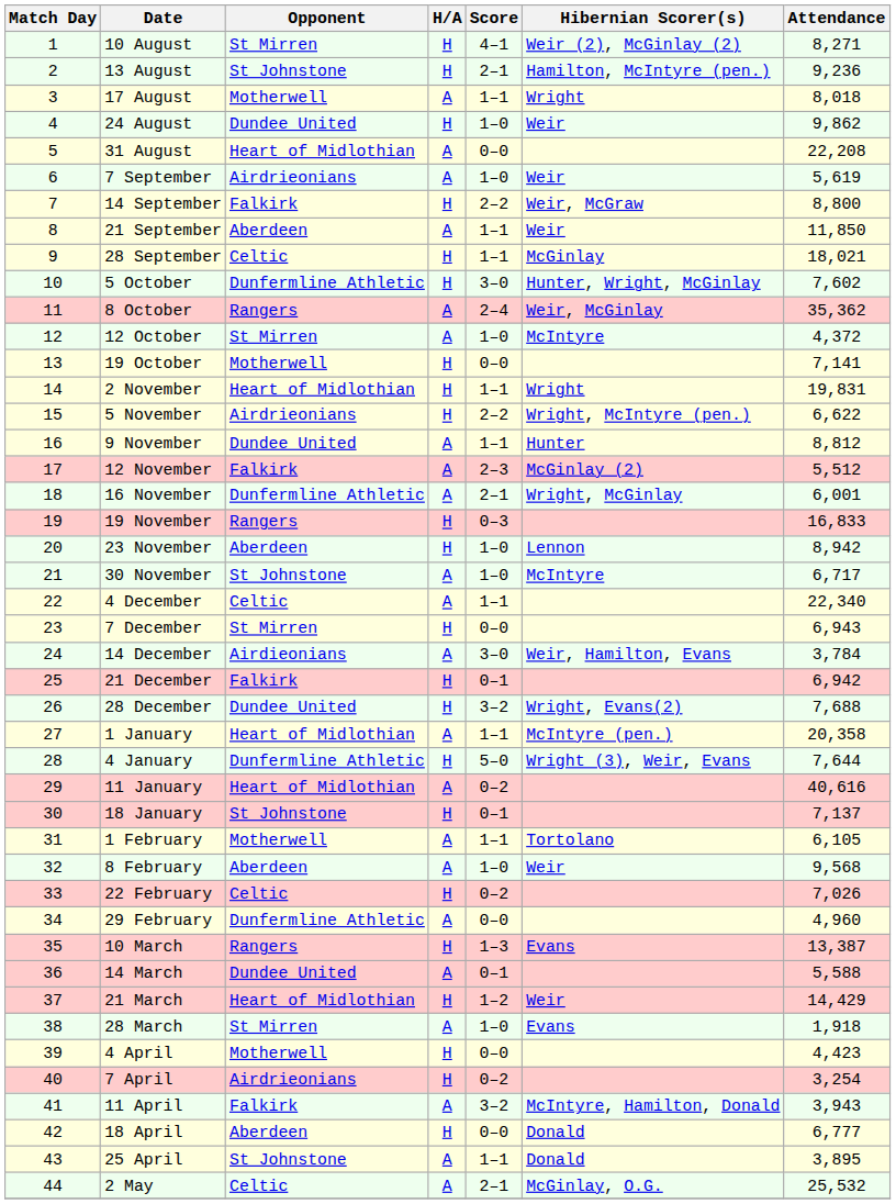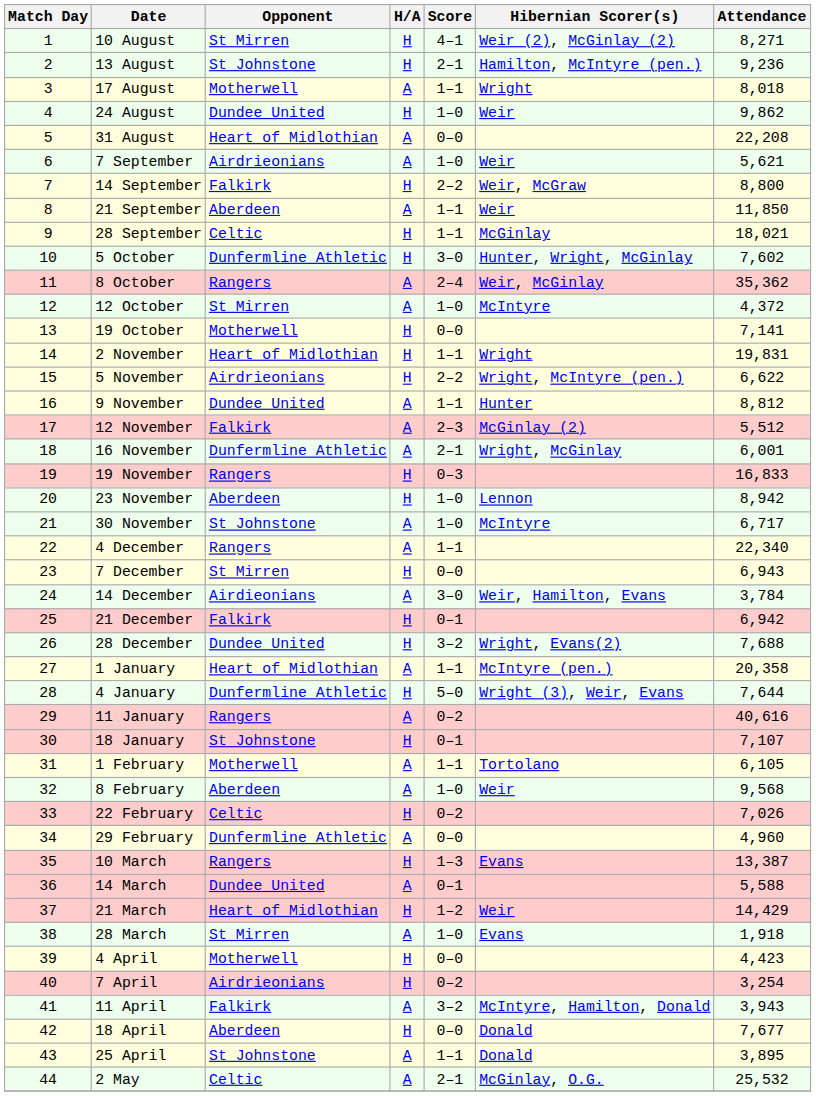7 September | Attendance: 5,619 -> 5,621
4 December | Opponent: Celtic -> Rangers
11 January | Opponent: Heart of Midlothian -> Rangers
18 January | Attendance: 7,137 -> 7,107
18 April | Attendance: 6,777 -> 7,677
